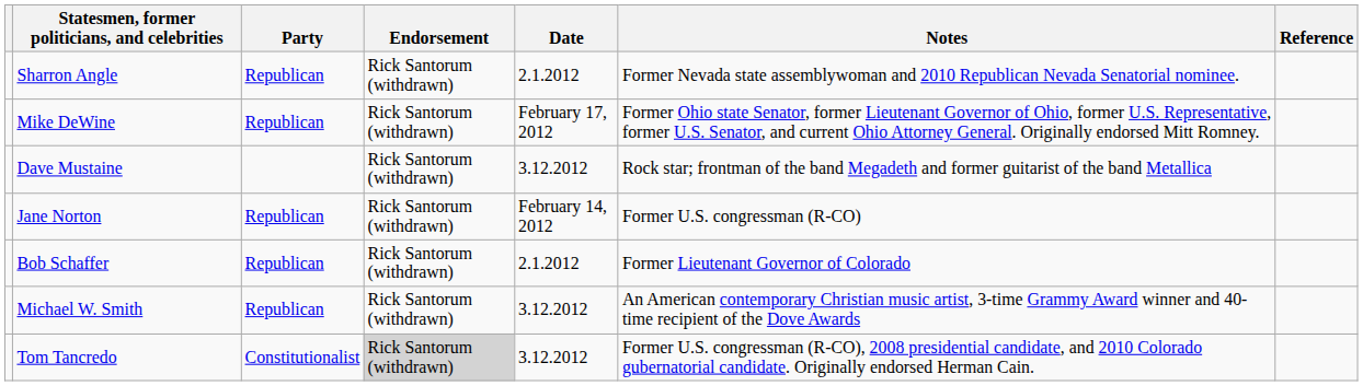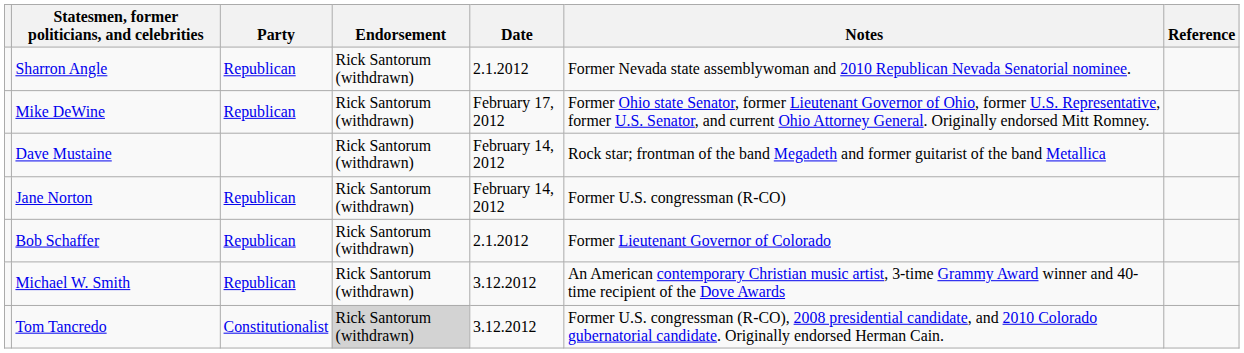Dave Mustaine | Date: 3.12.2012 -> February 14, 2012
